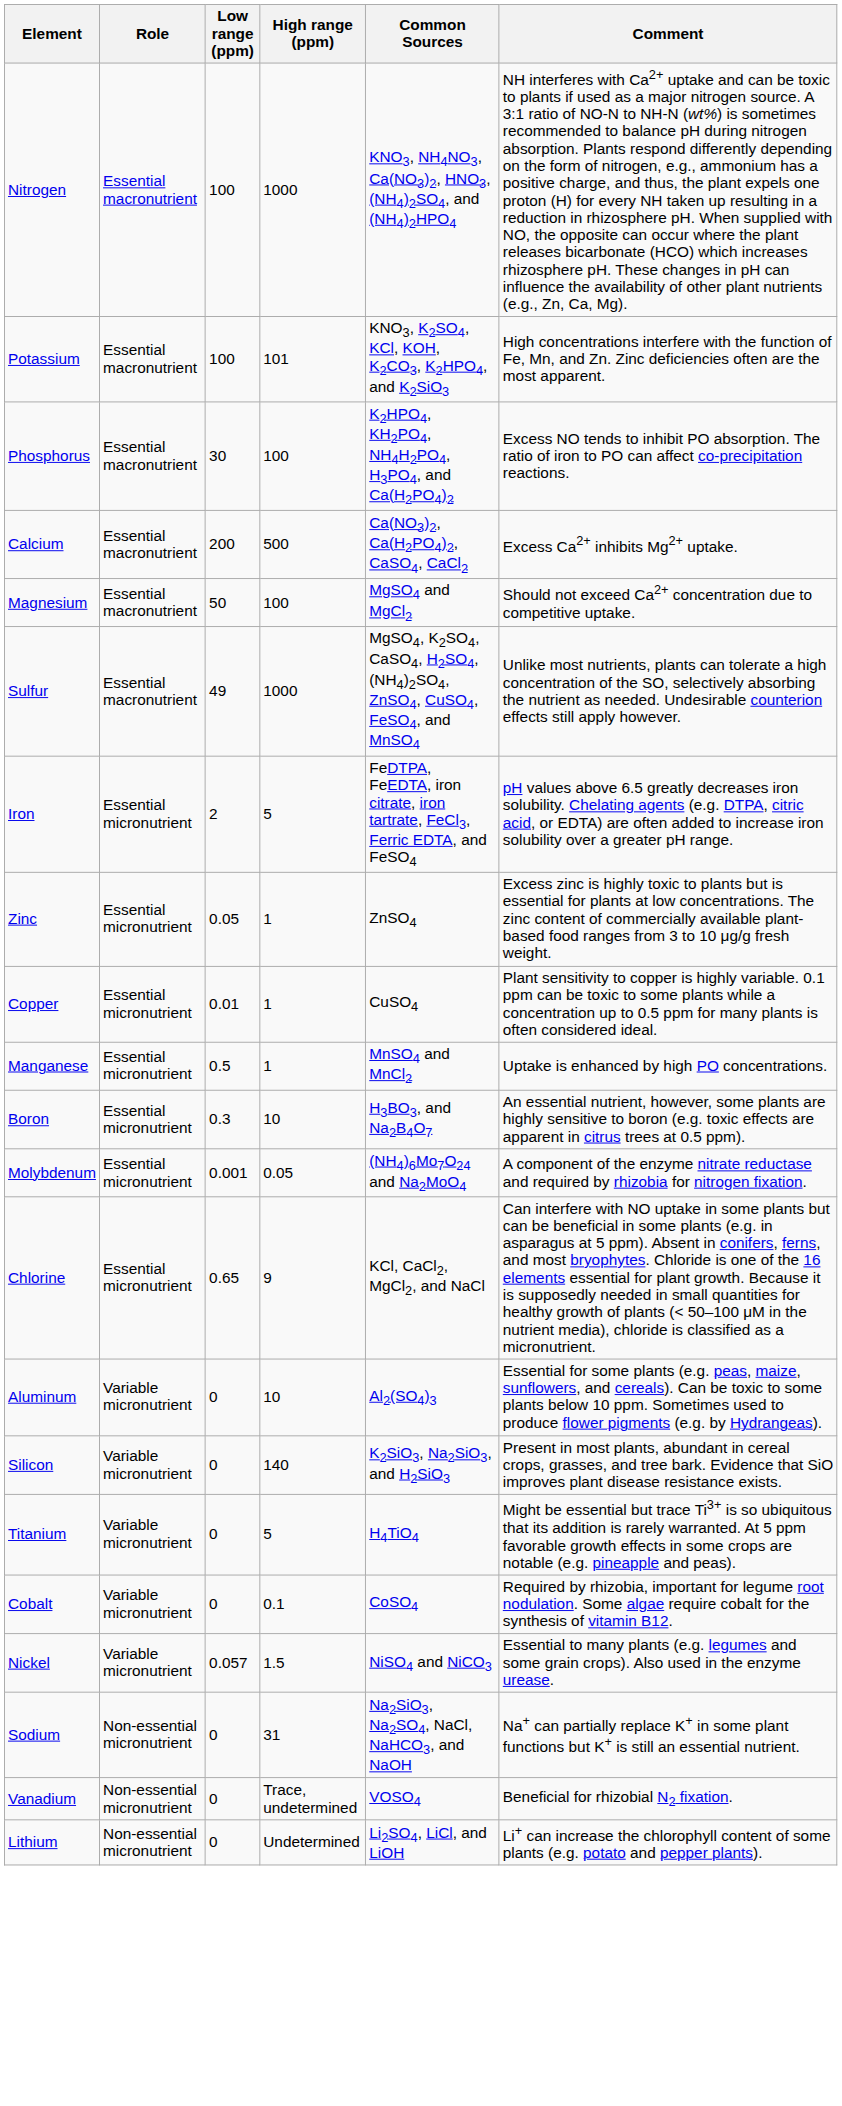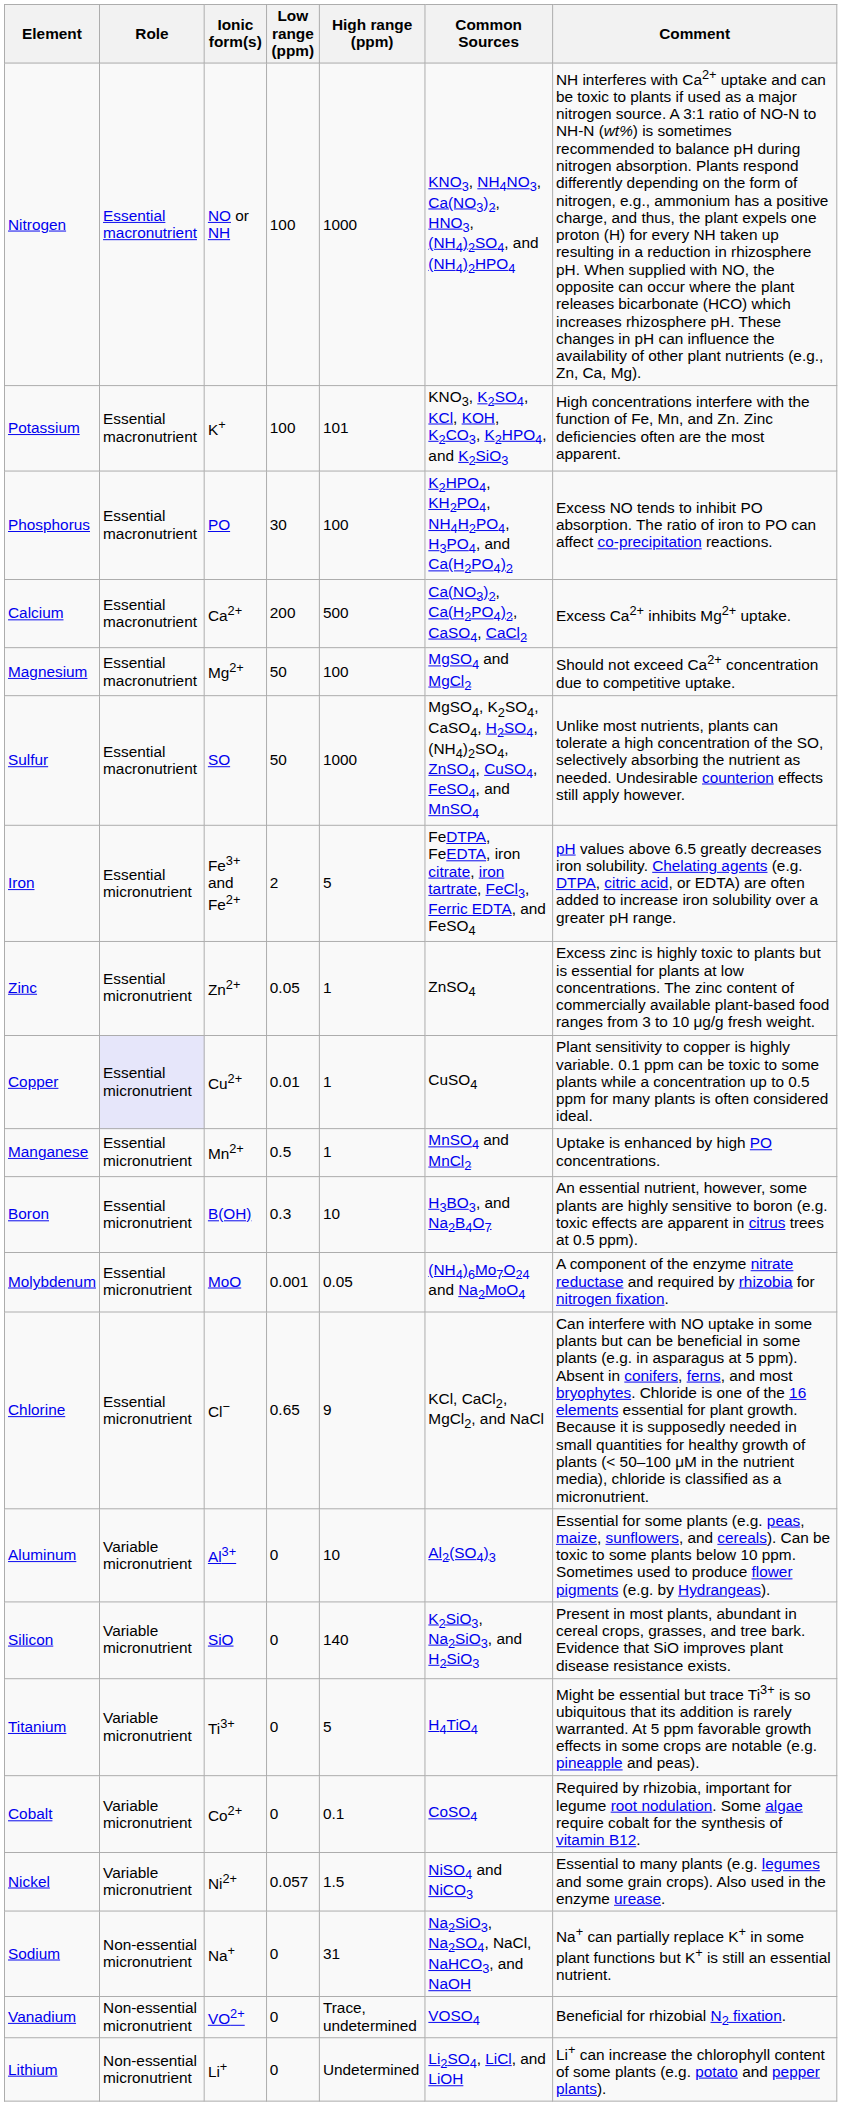+ column: Ionic form(s) | NO or NH | K+ | PO | Ca2+ | Mg2+ | SO | Fe3+ and Fe2+ | Zn2+ | Cu2+ | Mn2+ | B(OH) | MoO | Cl− | Al3+ | SiO | Ti3+ | Co2+ | Ni2+ | Na+ | VO2+ | Li+
Sulfur | Low range (ppm): 49 -> 50
Copper | Role: no background -> lavender background
